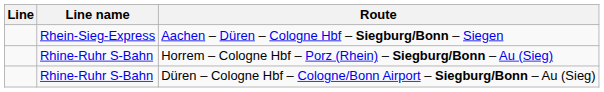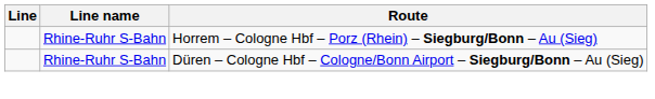- row: Rhein-Sieg-Express | Aachen – Düren – Cologne Hbf – Siegburg/Bonn – Siegen
